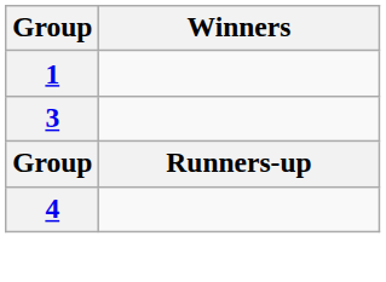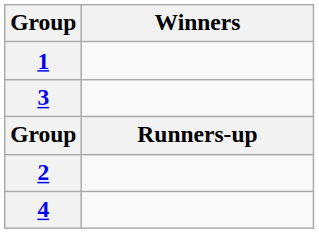+ row: 2
